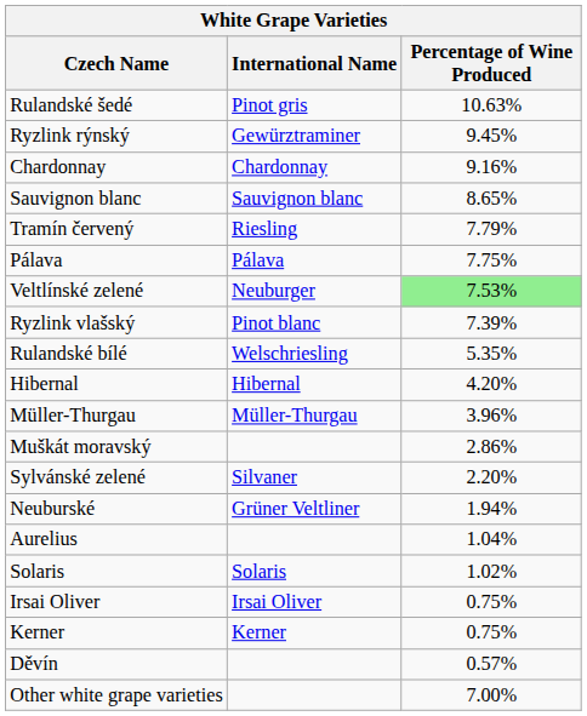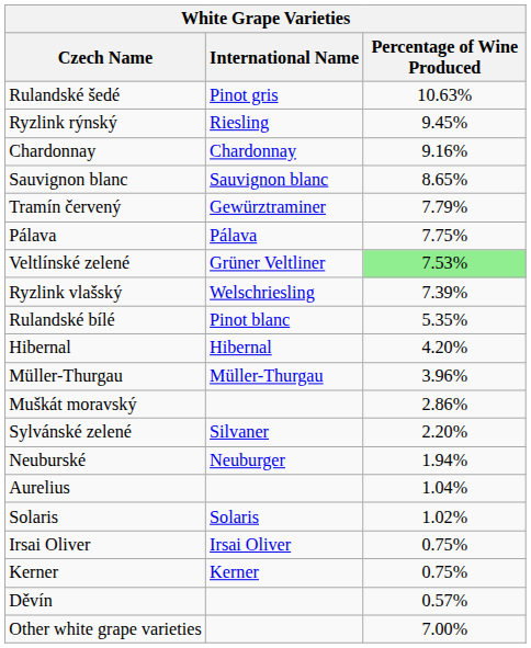Ryzlink rýnský | International Name: Gewürztraminer -> Riesling
Tramín červený | International Name: Riesling -> Gewürztraminer
Veltlínské zelené | International Name: Neuburger -> Grüner Veltliner
Ryzlink vlašský | International Name: Pinot blanc -> Welschriesling
Rulandské bílé | International Name: Welschriesling -> Pinot blanc
Neuburské | International Name: Grüner Veltliner -> Neuburger
